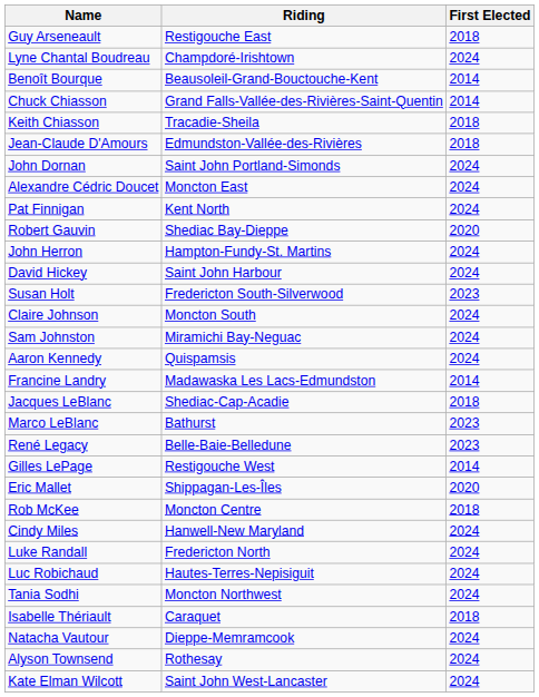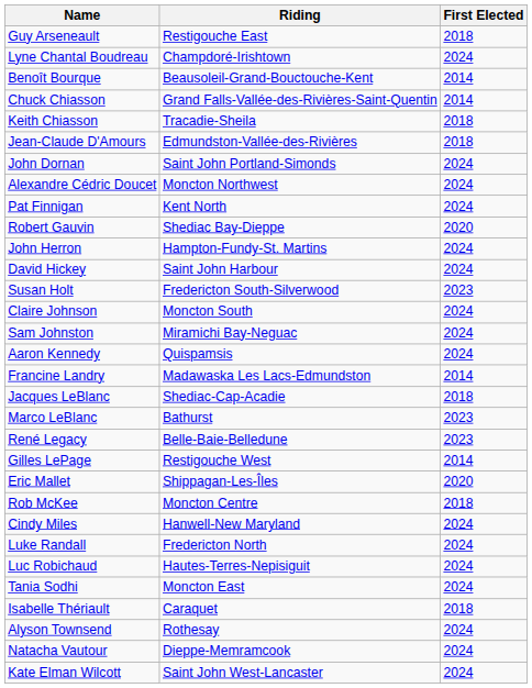Alexandre Cédric Doucet | Riding: Moncton East -> Moncton Northwest
Tania Sodhi | Riding: Moncton Northwest -> Moncton East
rows swapped: Alyson Townsend <-> Natacha Vautour
